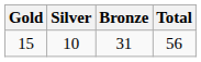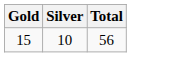- column: Bronze | 31
